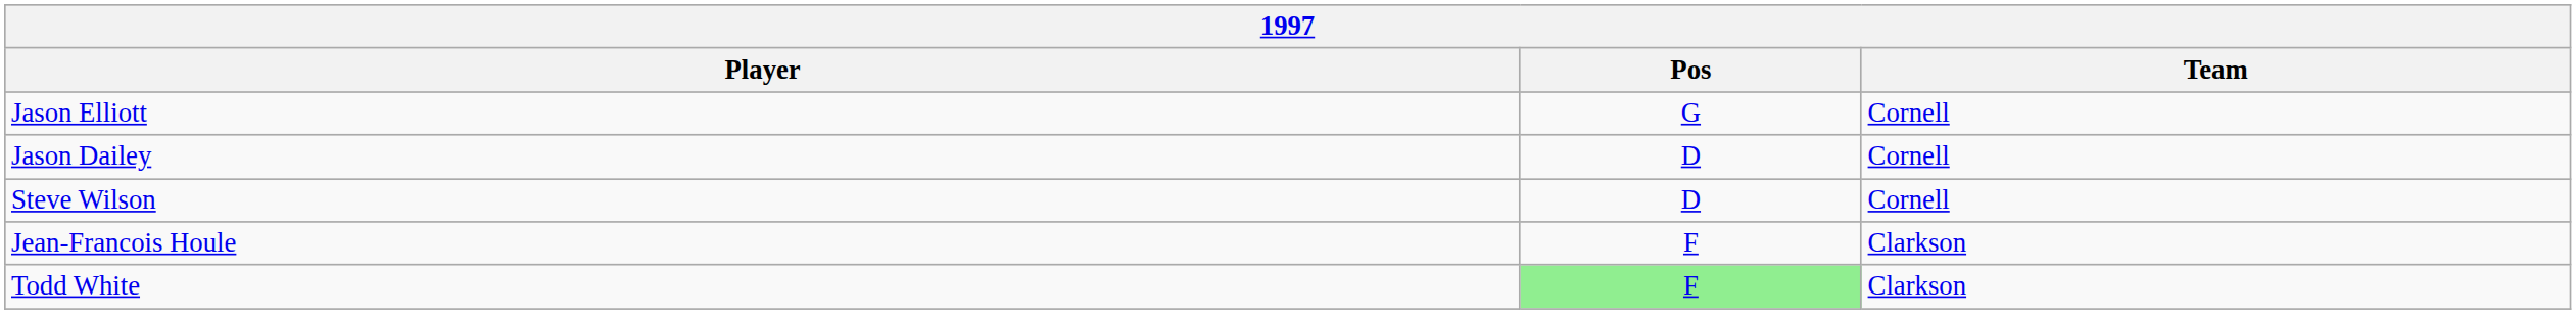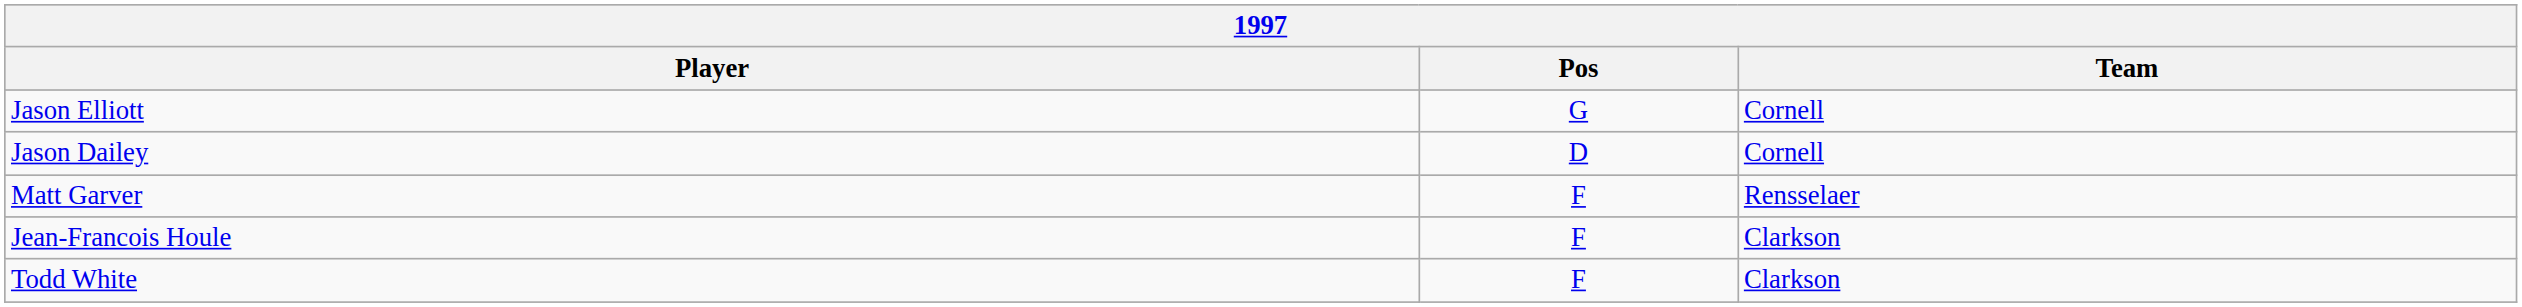- row: Steve Wilson | D | Cornell
+ row: Matt Garver | F | Rensselaer
Todd White | Pos: lightgreen background -> no background
